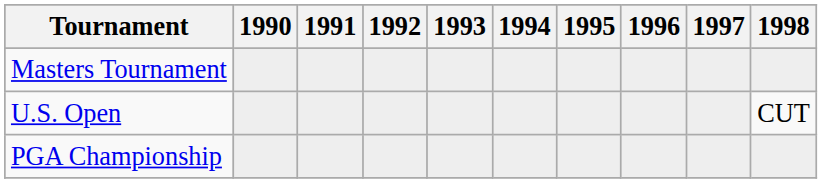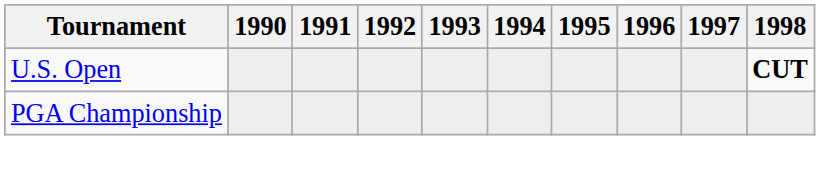- row: Masters Tournament
U.S. Open | 1998: normal -> bold
